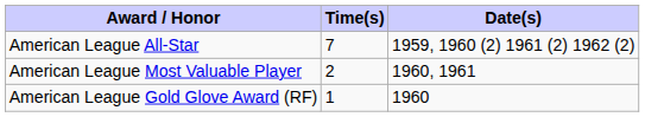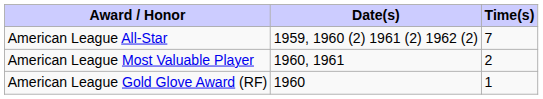columns swapped: Time(s) <-> Date(s)
